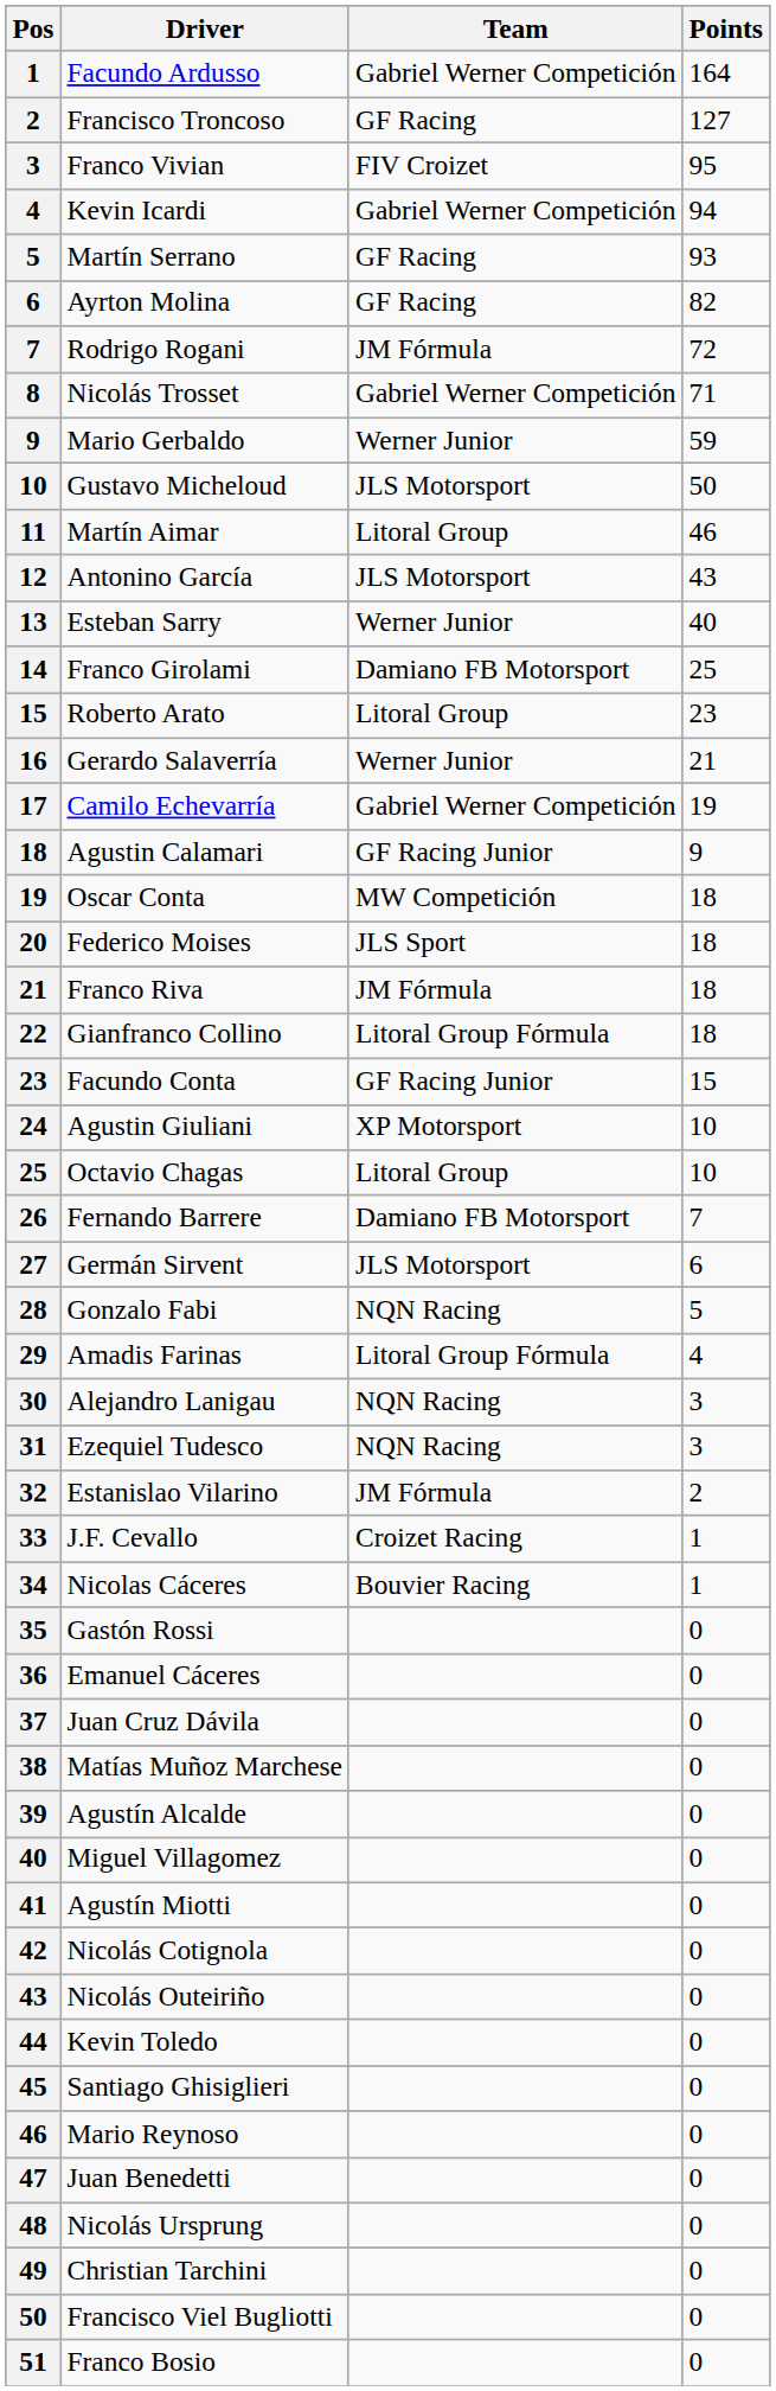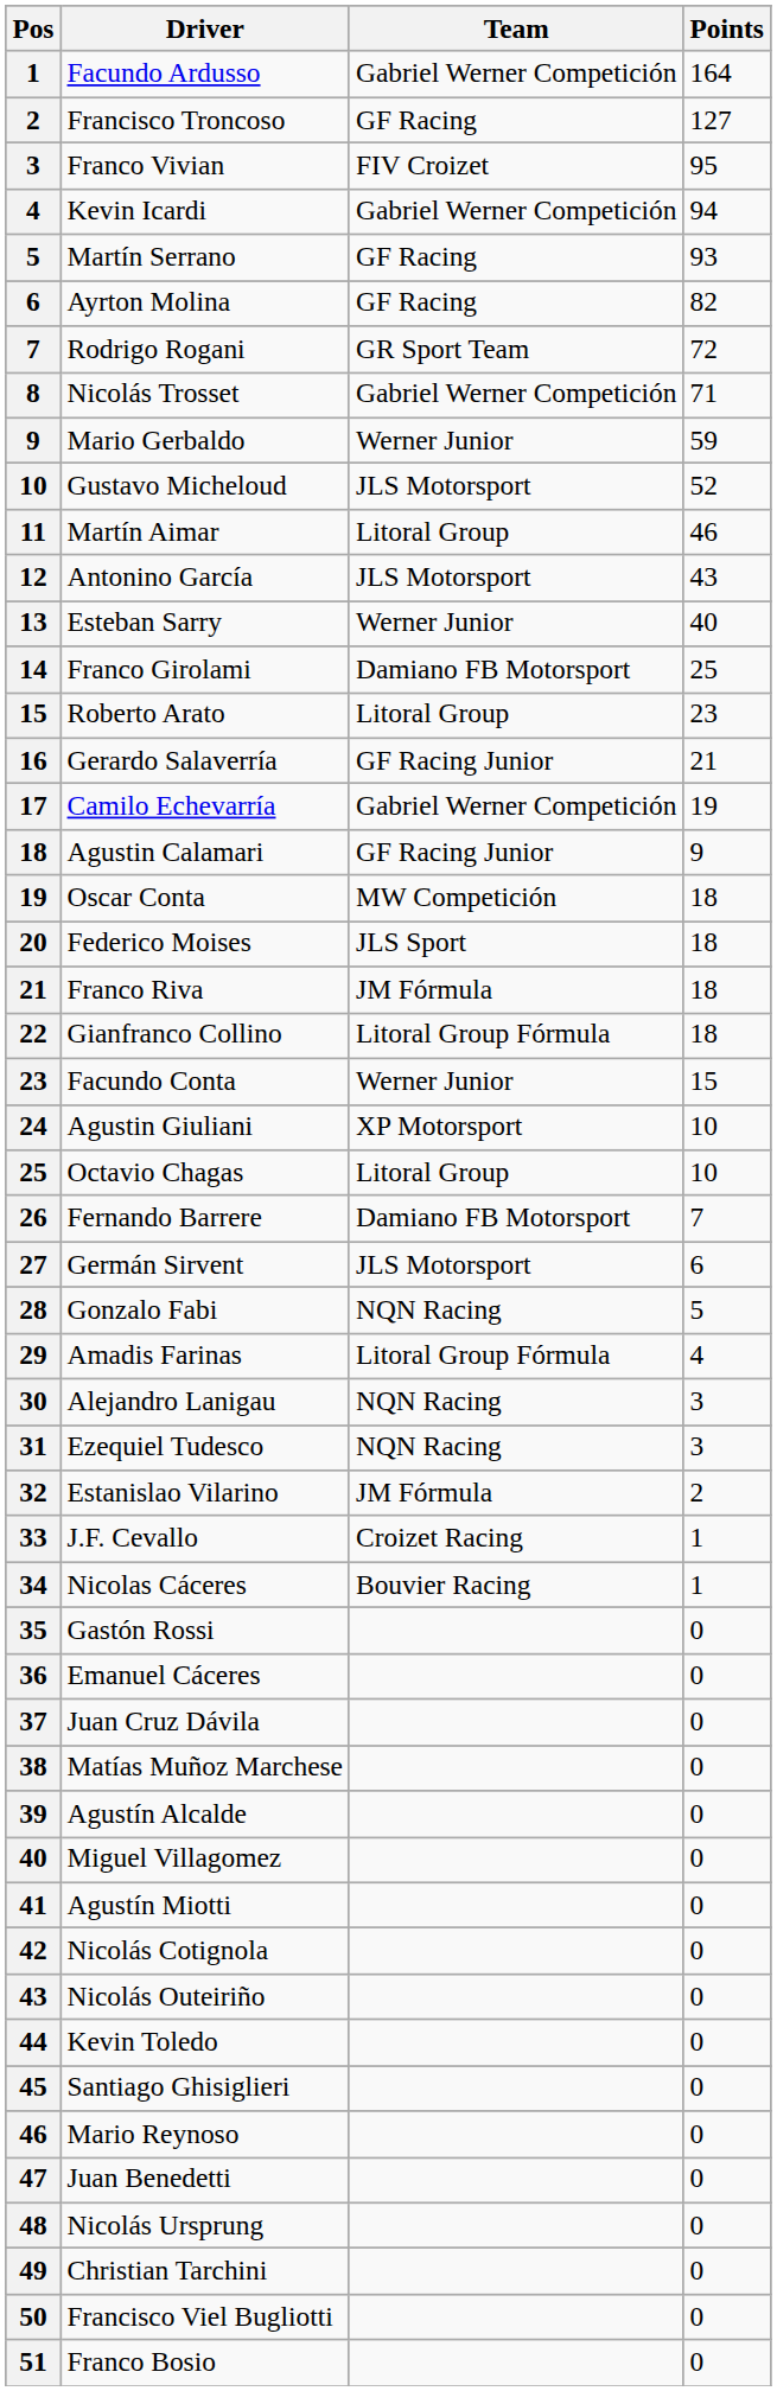Rodrigo Rogani | Team: JM Fórmula -> GR Sport Team
Gustavo Micheloud | Points: 50 -> 52
Gerardo Salaverría | Team: Werner Junior -> GF Racing Junior
Facundo Conta | Team: GF Racing Junior -> Werner Junior
